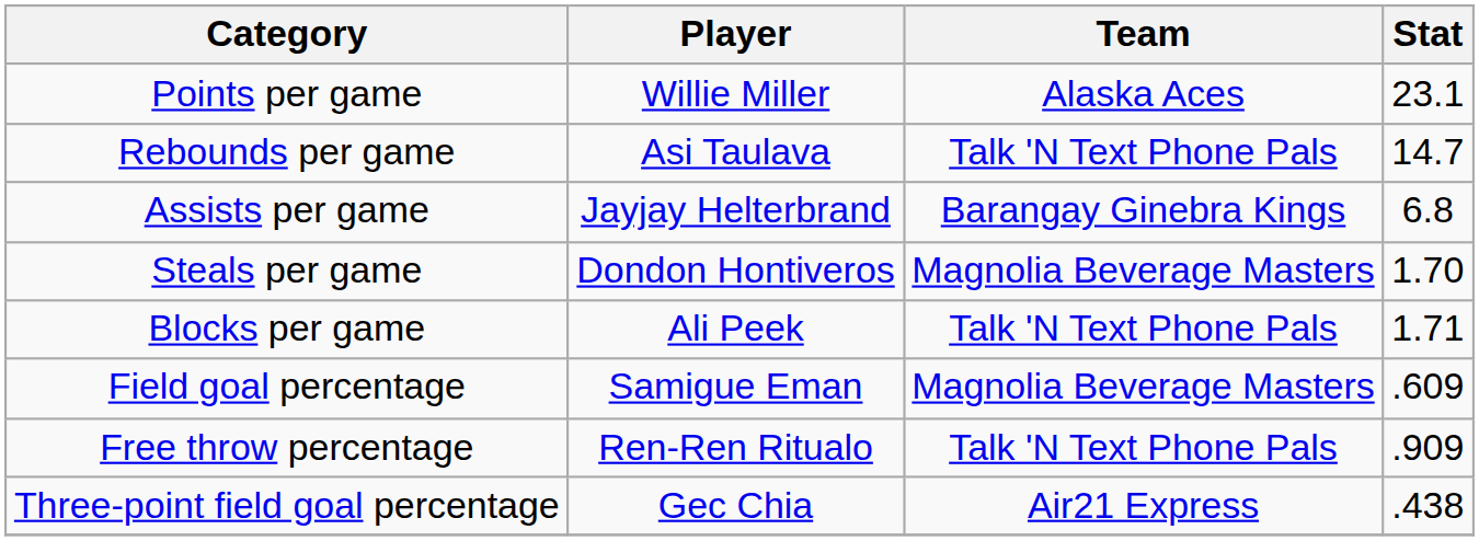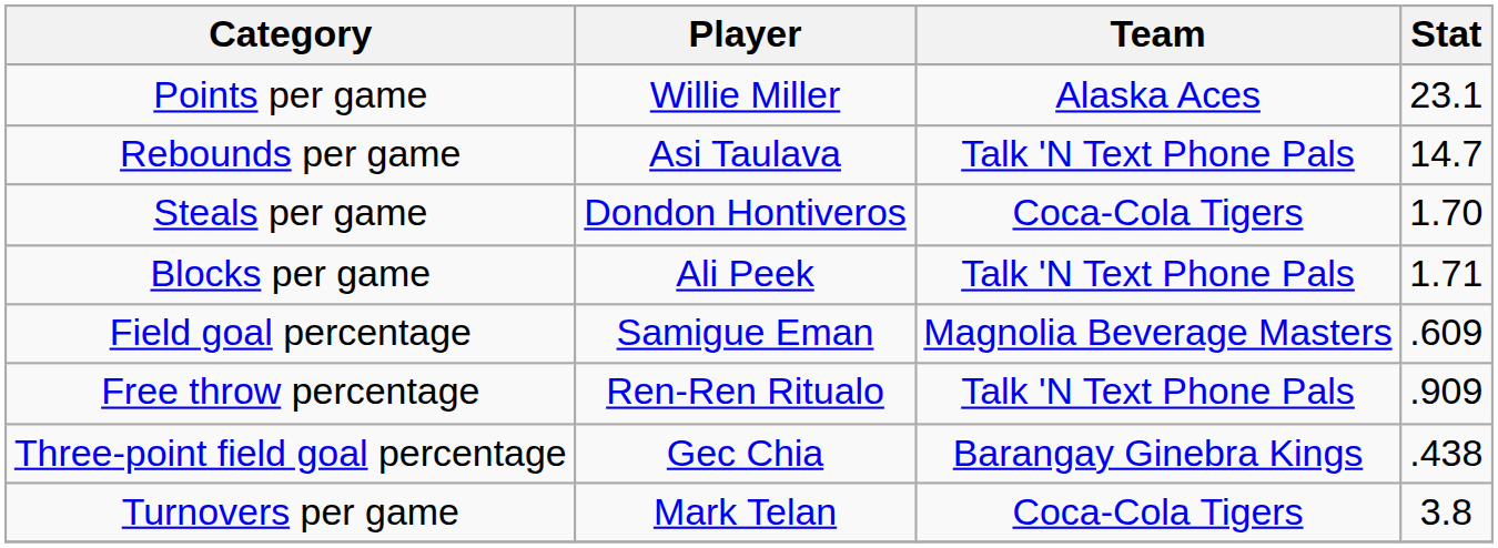- row: Assists per game | Jayjay Helterbrand | Barangay Ginebra Kings | 6.8
Steals per game | Team: Magnolia Beverage Masters -> Coca-Cola Tigers
Three-point field goal percentage | Team: Air21 Express -> Barangay Ginebra Kings
+ row: Turnovers per game | Mark Telan | Coca-Cola Tigers | 3.8
